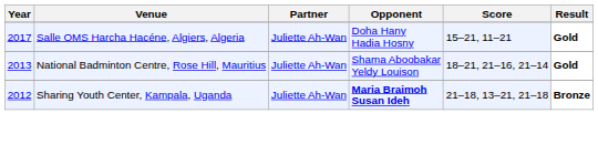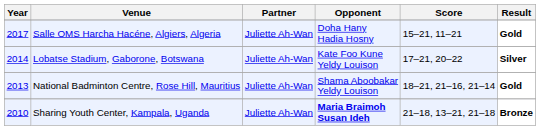+ row: 2014 | Lobatse Stadium, Gaborone, Botswana | Juliette Ah-Wan | Kate Foo Kune Yeldy Louison | 17–21, 20–22 | Silver
Sharing Youth Center, Kampala, Uganda | Year: 2012 -> 2010
